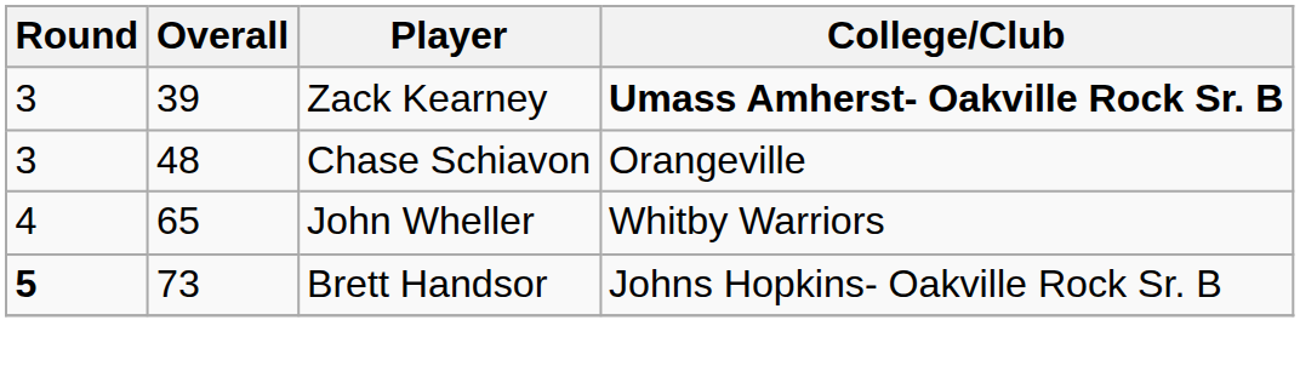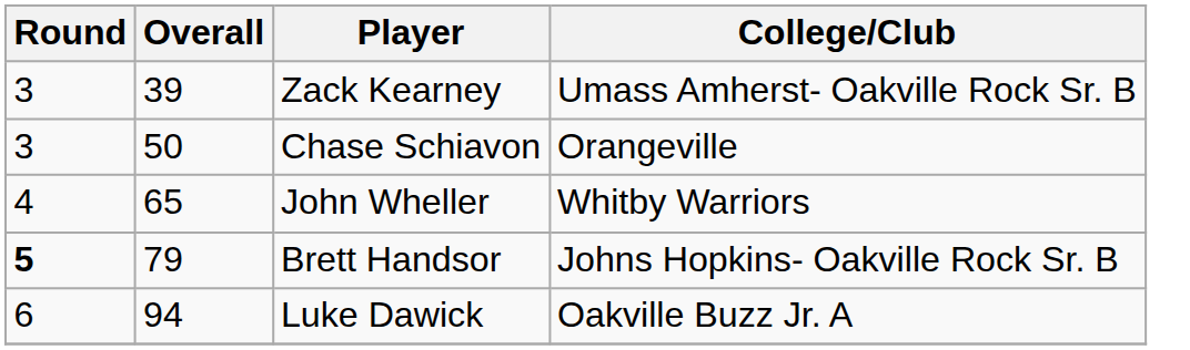Zack Kearney | College/Club: bold -> normal
Chase Schiavon | Overall: 48 -> 50
Brett Handsor | Overall: 73 -> 79
+ row: 6 | 94 | Luke Dawick | Oakville Buzz Jr. A
